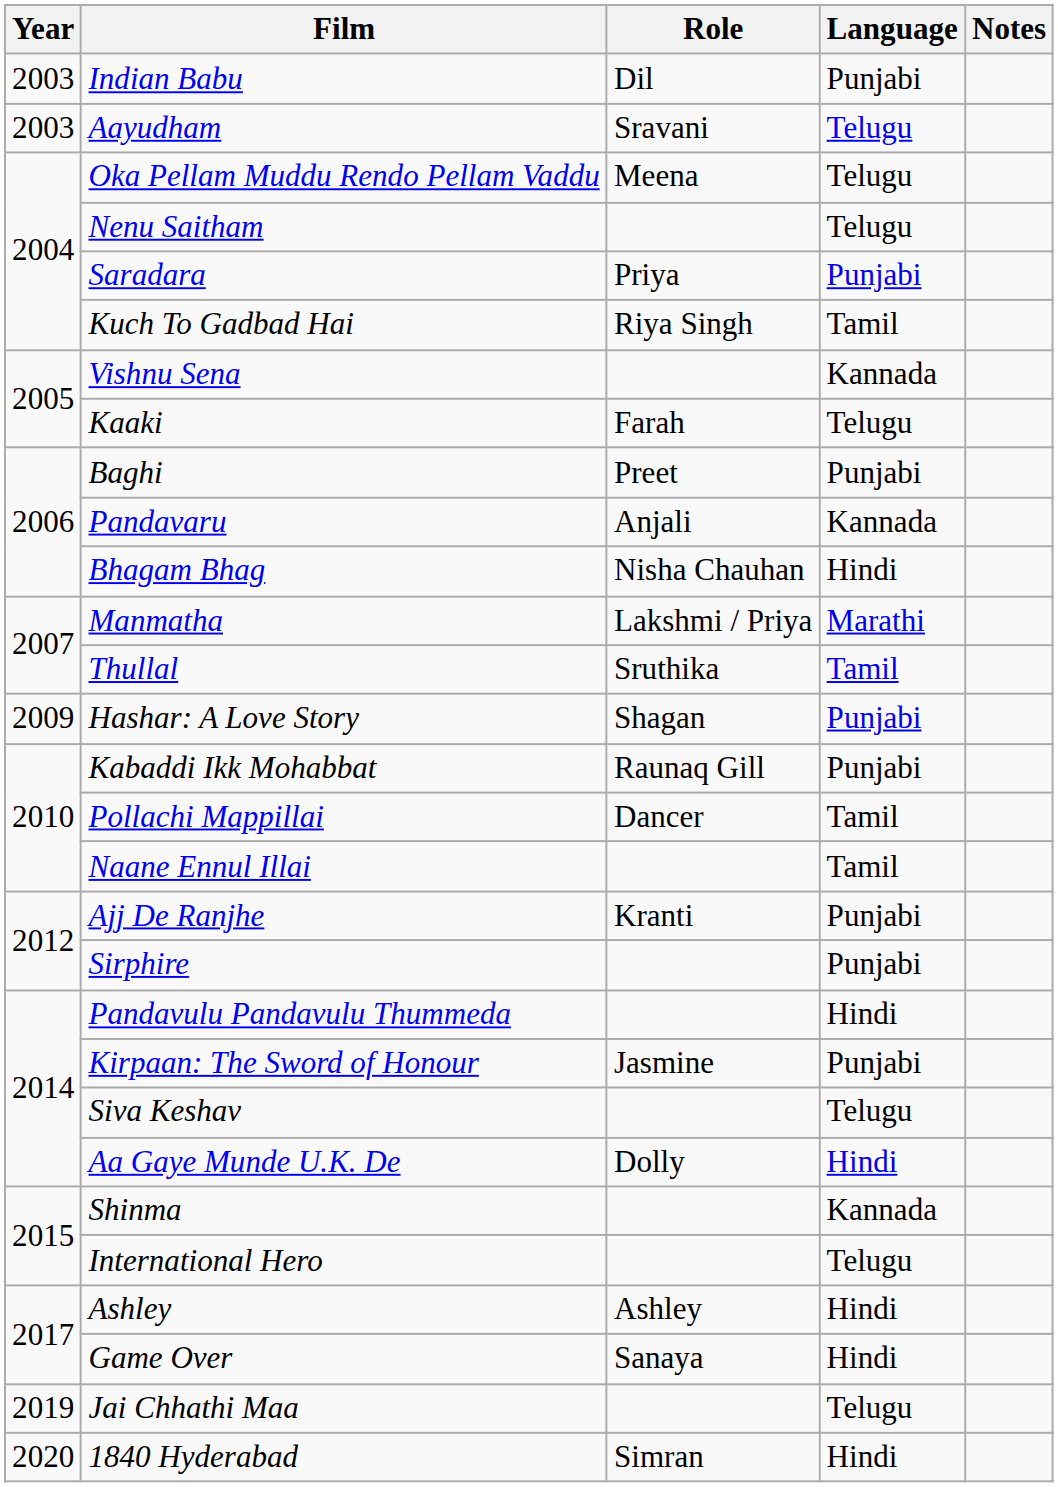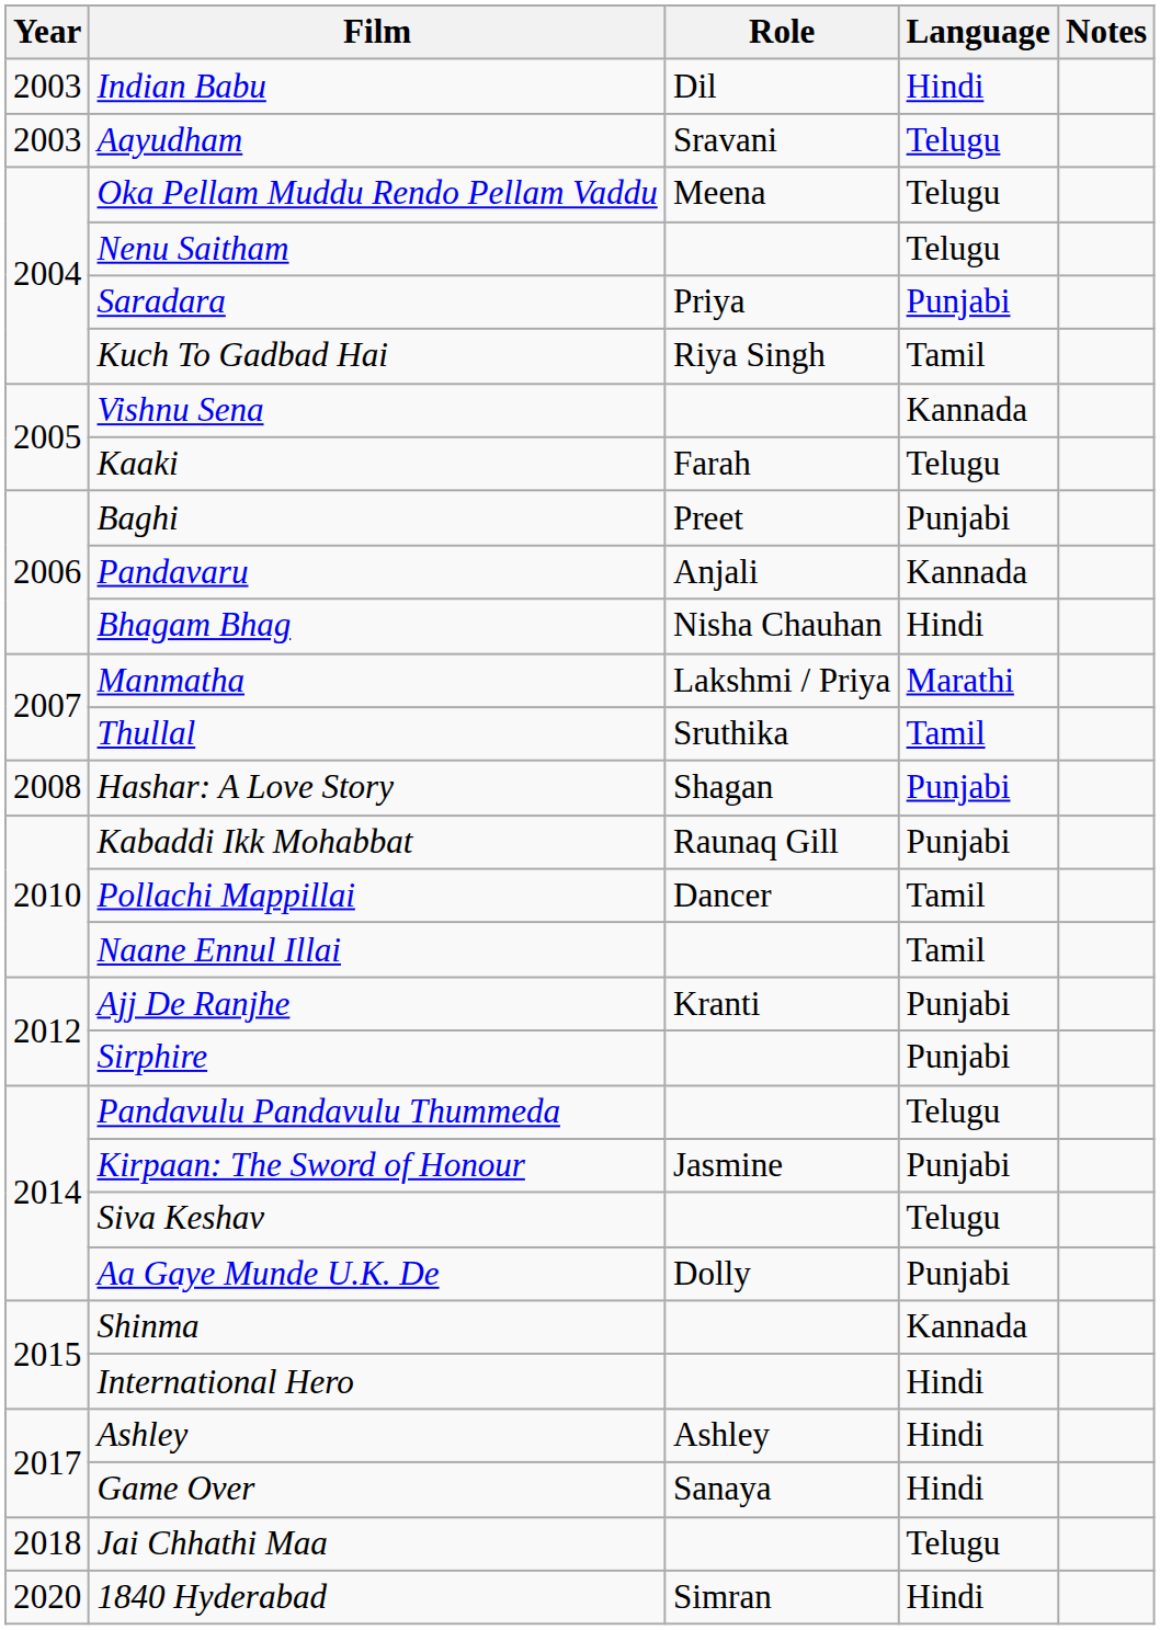Indian Babu | Language: Punjabi -> Hindi
Hashar: A Love Story | Year: 2009 -> 2008
Pandavulu Pandavulu Thummeda | Language: Hindi -> Telugu
Aa Gaye Munde U.K. De | Language: Hindi -> Punjabi
International Hero | Language: Telugu -> Hindi
Jai Chhathi Maa | Year: 2019 -> 2018
